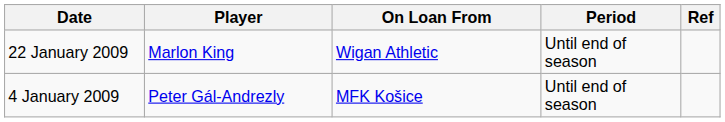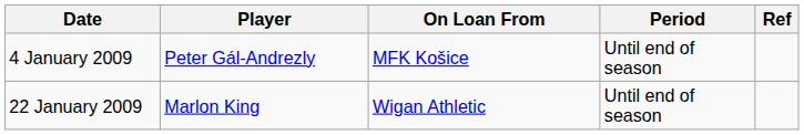rows swapped: 4 January 2009 <-> 22 January 2009
